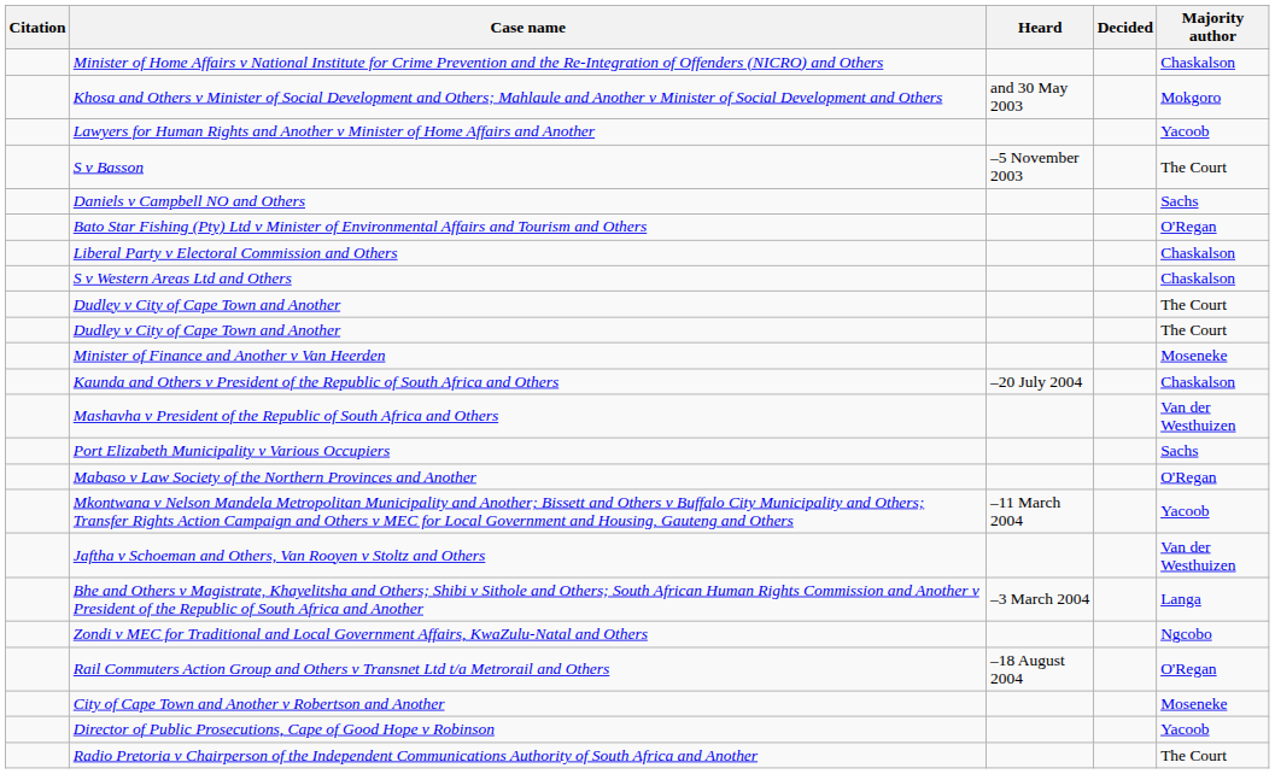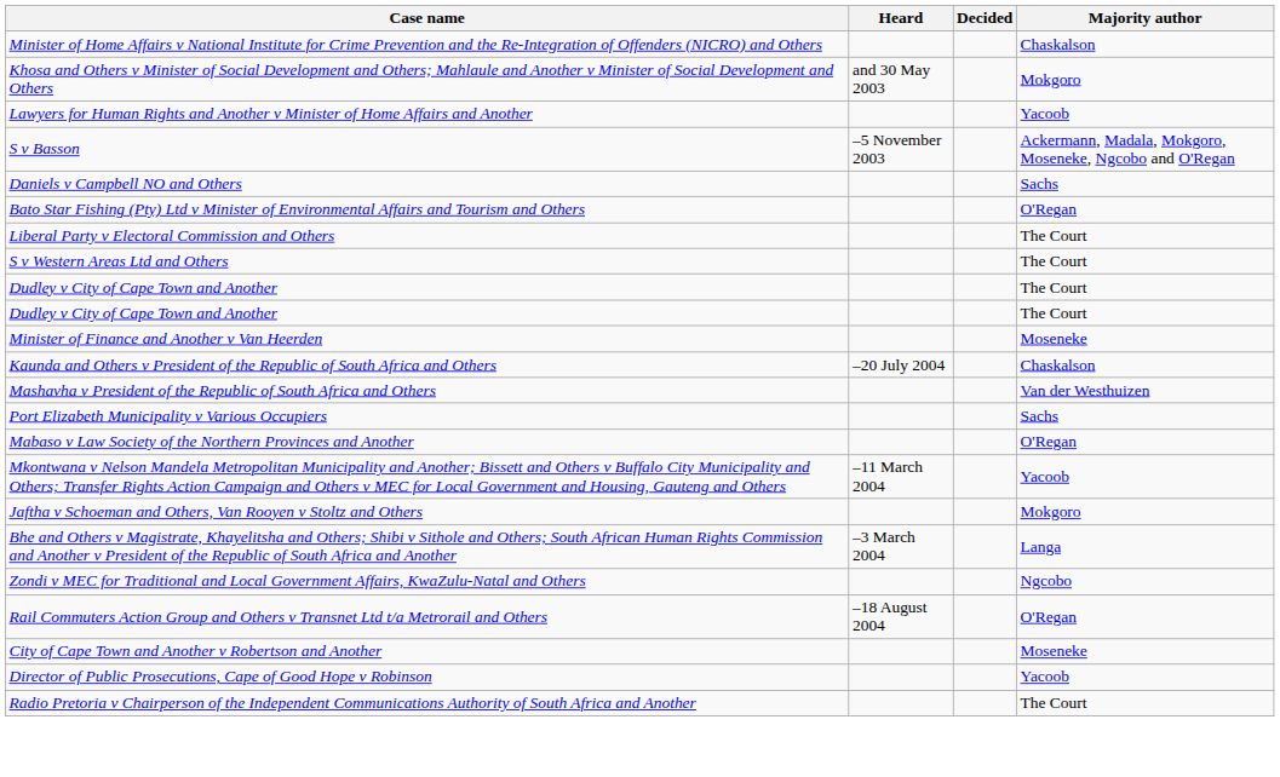- column: Citation
S v Basson | Majority author: The Court -> Ackermann, Madala, Mokgoro, Moseneke, Ngcobo and O'Regan
Liberal Party v Electoral Commission and Others | Majority author: Chaskalson -> The Court
S v Western Areas Ltd and Others | Majority author: Chaskalson -> The Court
Jaftha v Schoeman and Others, Van Rooyen v Stoltz and Others | Majority author: Van der Westhuizen -> Mokgoro
